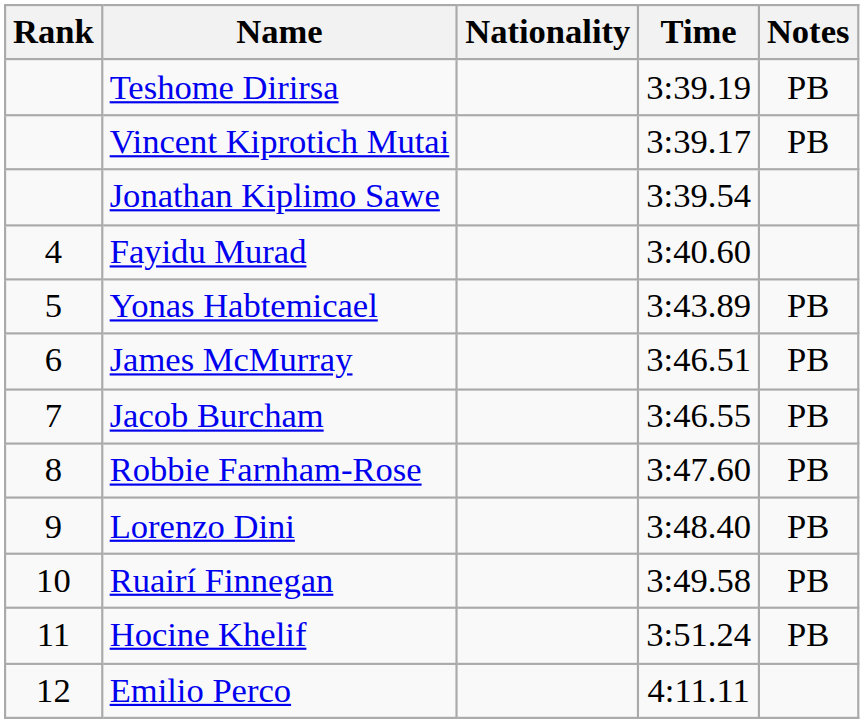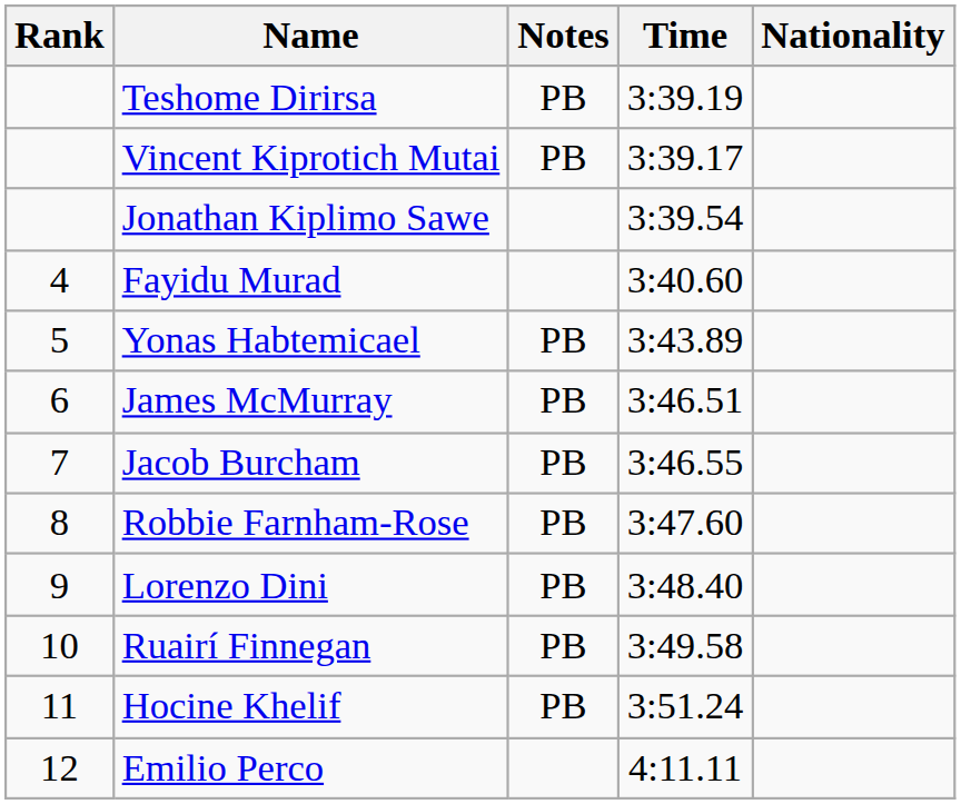columns swapped: Nationality <-> Notes
